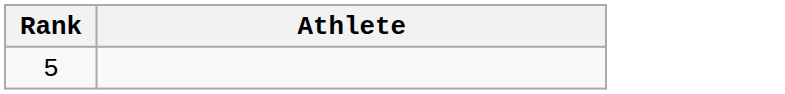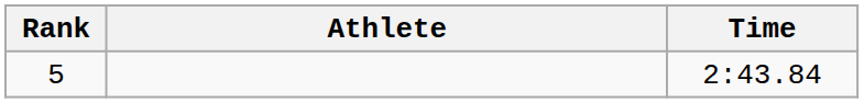+ column: Time | 2:43.84
